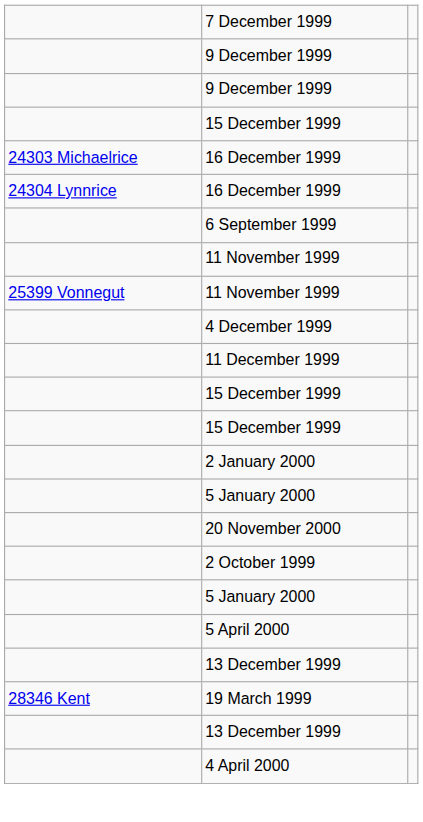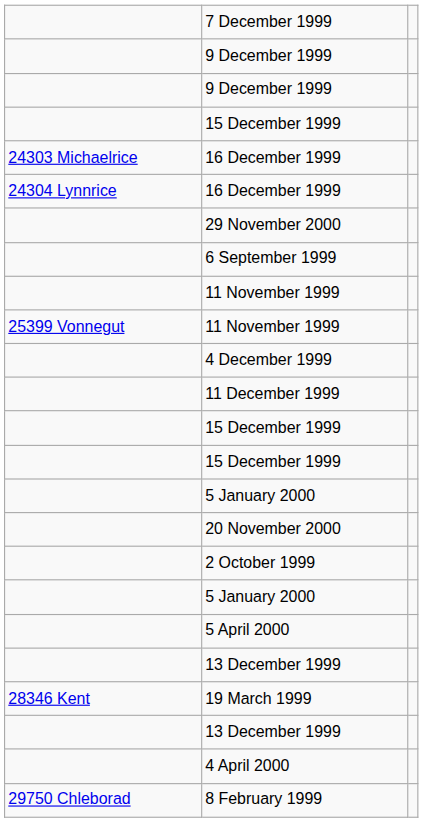+ row: 29 November 2000
- row: 2 January 2000
+ row: 29750 Chleborad | 8 February 1999
